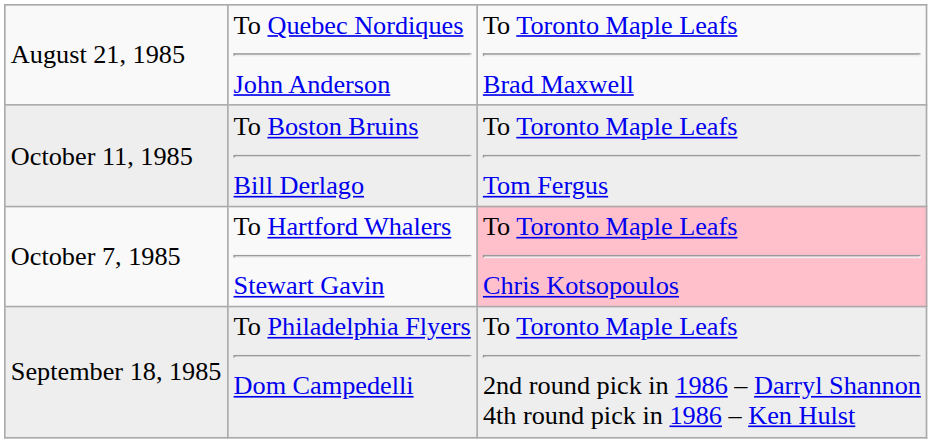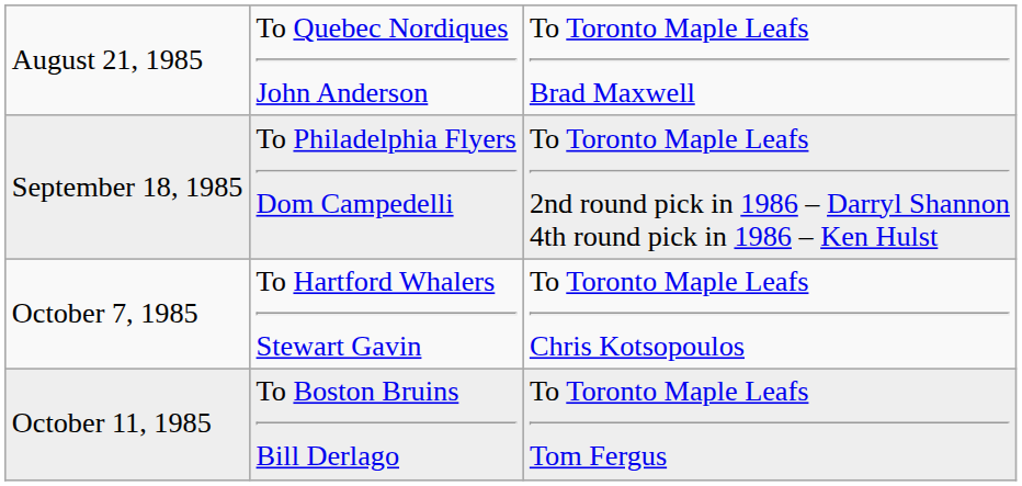rows swapped: September 18, 1985 <-> October 11, 1985
October 7, 1985 | column 3: pink background -> no background
